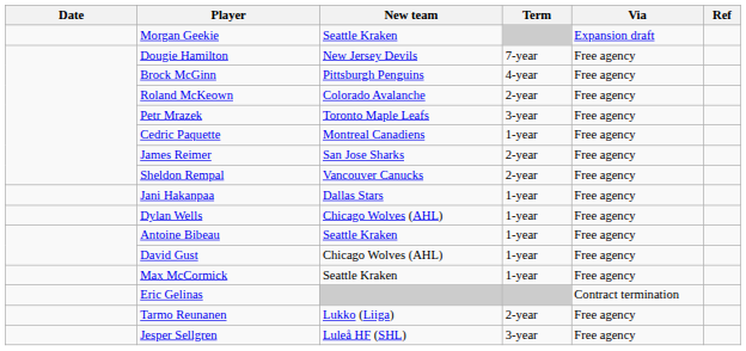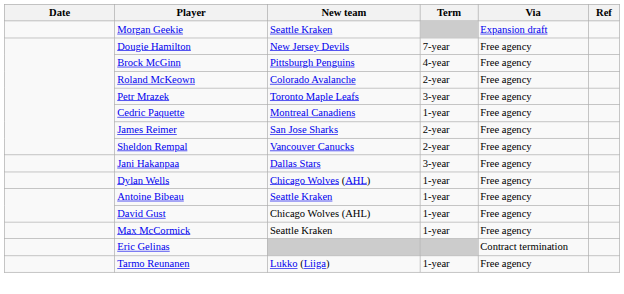Jani Hakanpaa | Term: 1-year -> 3-year
Tarmo Reunanen | Term: 2-year -> 1-year
- row: Jesper Sellgren | Luleå HF (SHL) | 3-year | Free agency
